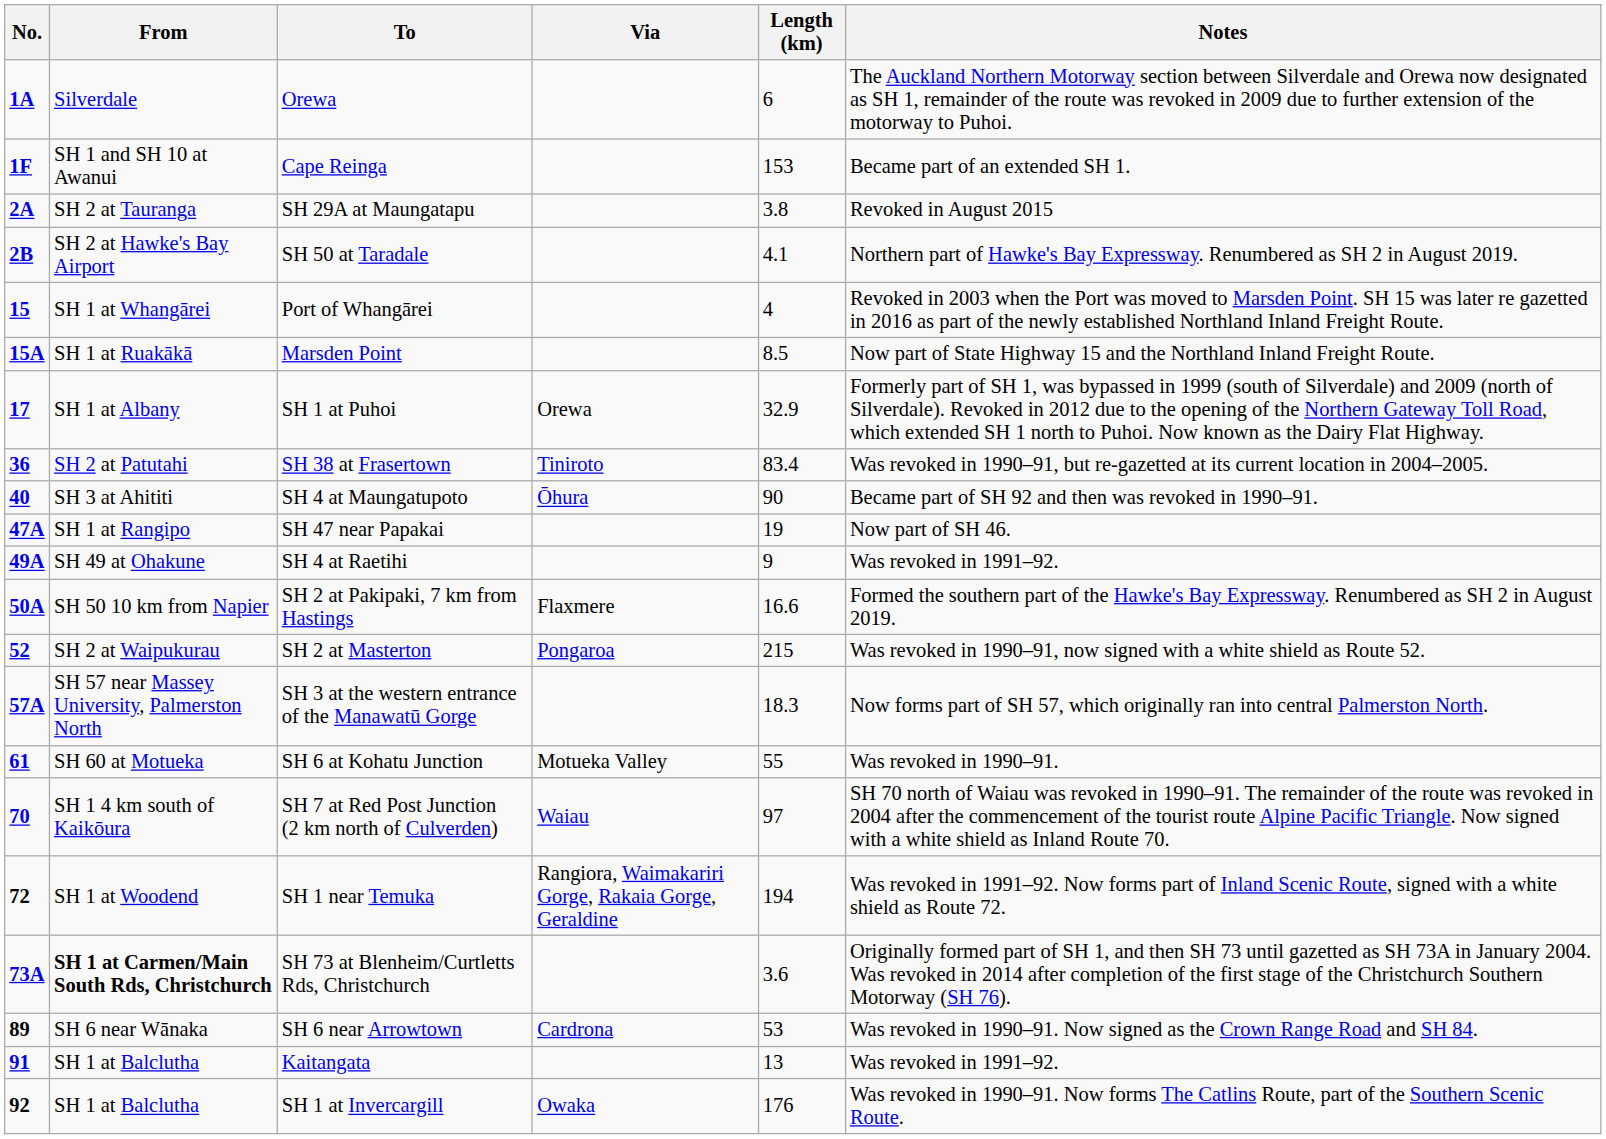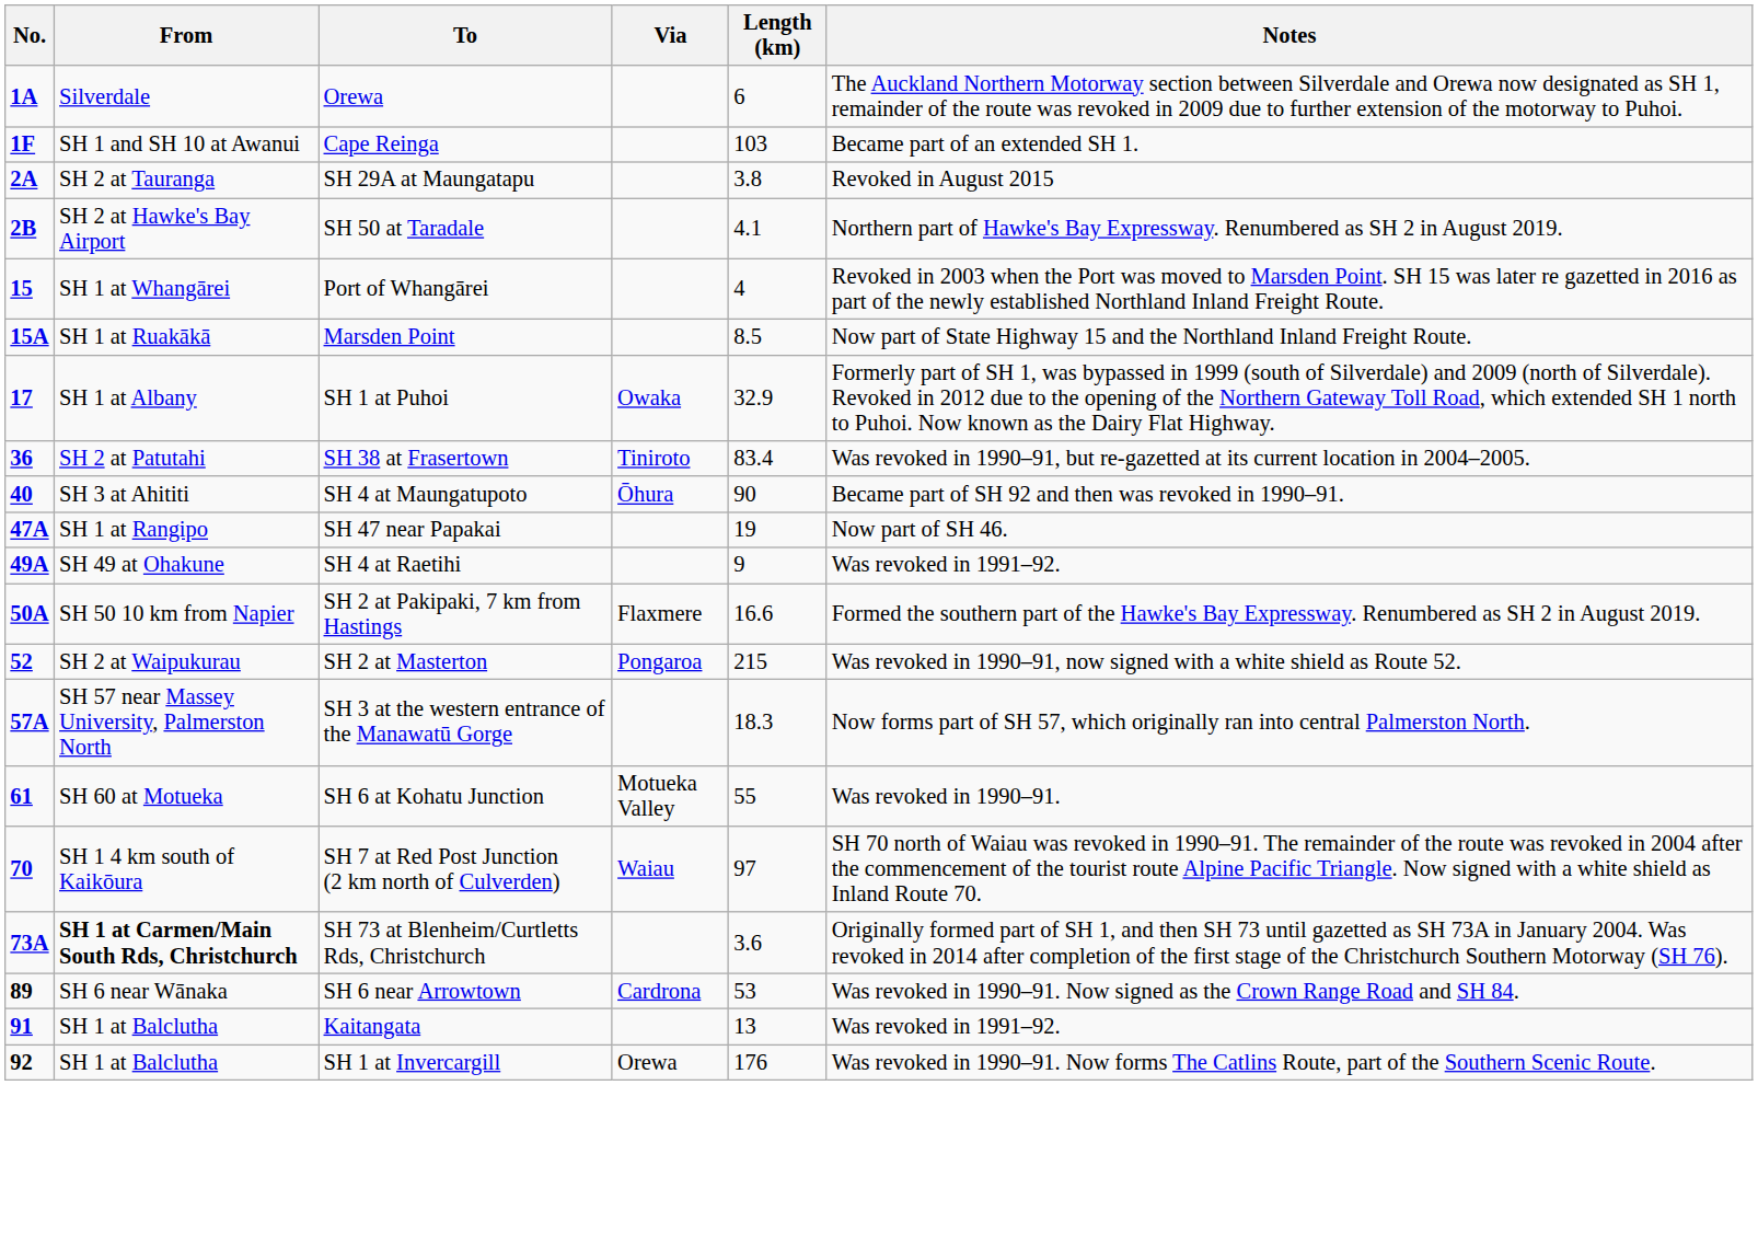Cape Reinga | Length (km): 153 -> 103
SH 1 at Puhoi | Via: Orewa -> Owaka
- row: 72 | SH 1 at Woodend | SH 1 near Temuka | Rangiora, Waimakariri Gorge, Rakaia Gorge, Geraldine | 194 | Was revoked in 1991–92. Now forms part of Inland Scenic Route, signed with a white shield as Route 72.
SH 1 at Invercargill | Via: Owaka -> Orewa
